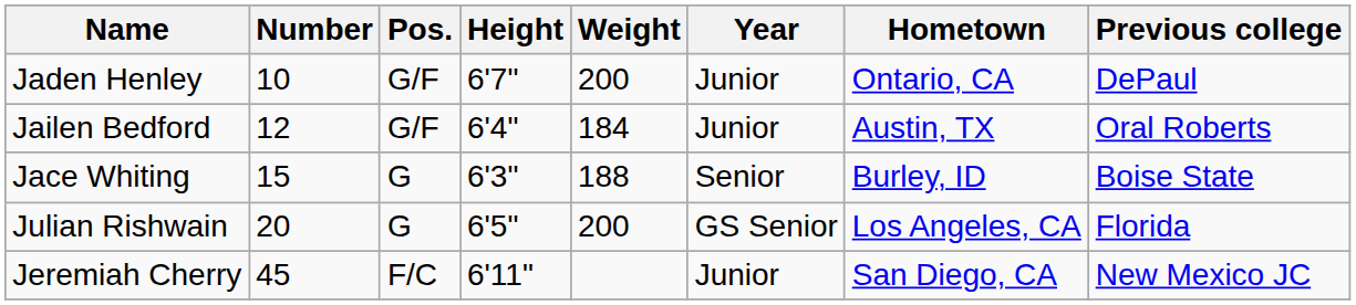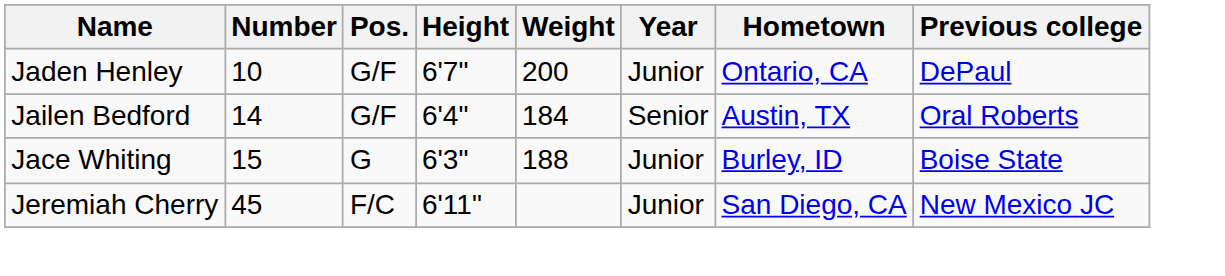Jailen Bedford | Number: 12 -> 14
Jailen Bedford | Year: Junior -> Senior
Jace Whiting | Year: Senior -> Junior
- row: Julian Rishwain | 20 | G | 6'5" | 200 | GS Senior | Los Angeles, CA | Florida
